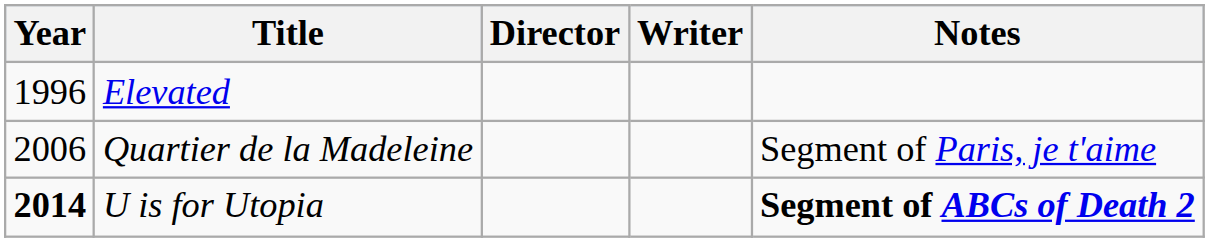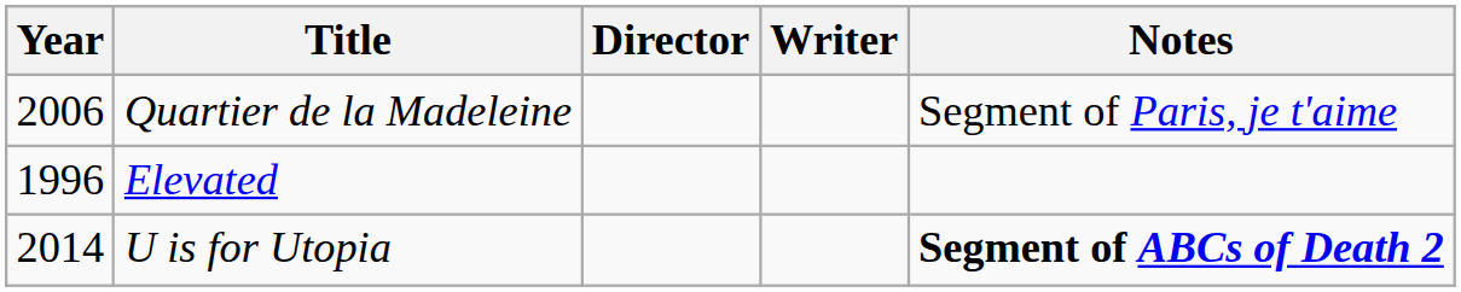rows swapped: Elevated <-> Quartier de la Madeleine
U is for Utopia | Year: bold -> normal
